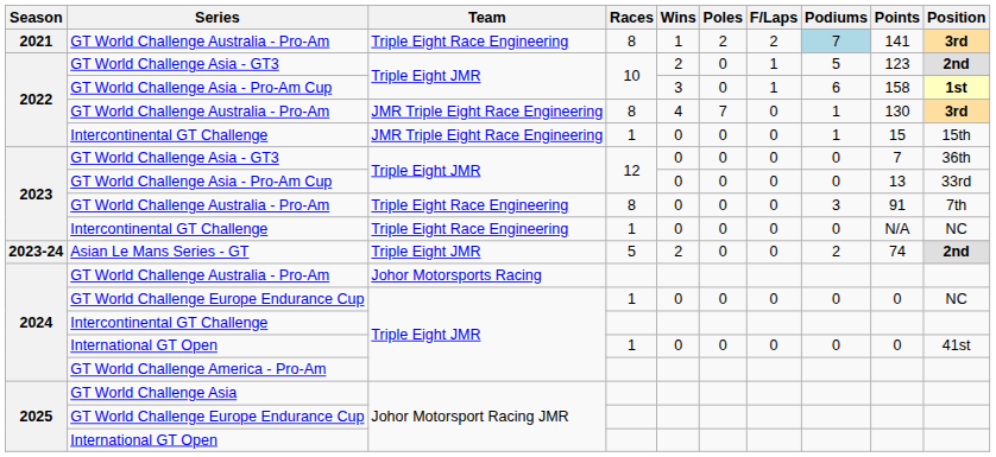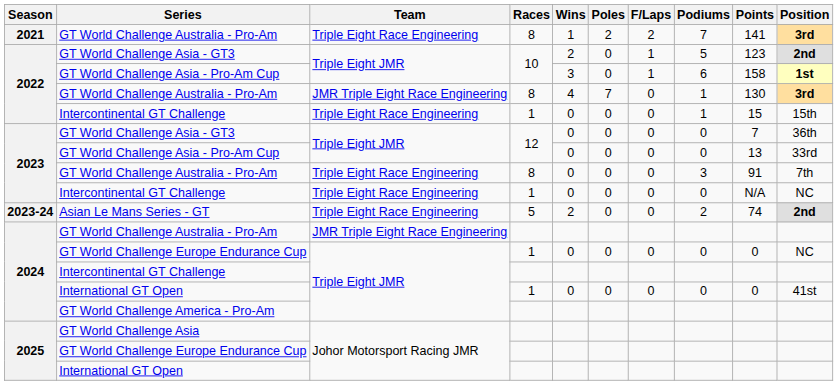2021 / GT World Challenge Australia - Pro-Am | Podiums: lightblue background -> no background
2022 / Intercontinental GT Challenge | Team: JMR Triple Eight Race Engineering -> Triple Eight Race Engineering
Asian Le Mans Series - GT | Team: Triple Eight JMR -> Triple Eight Race Engineering
2024 / GT World Challenge Australia - Pro-Am | Team: Johor Motorsports Racing -> JMR Triple Eight Race Engineering
